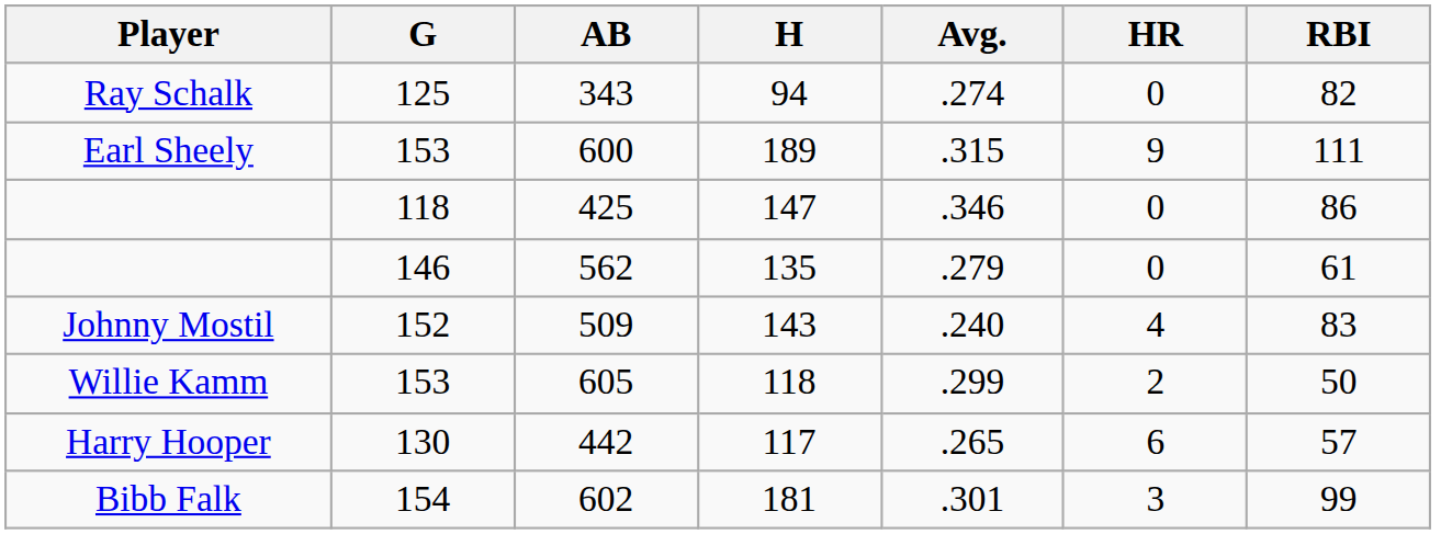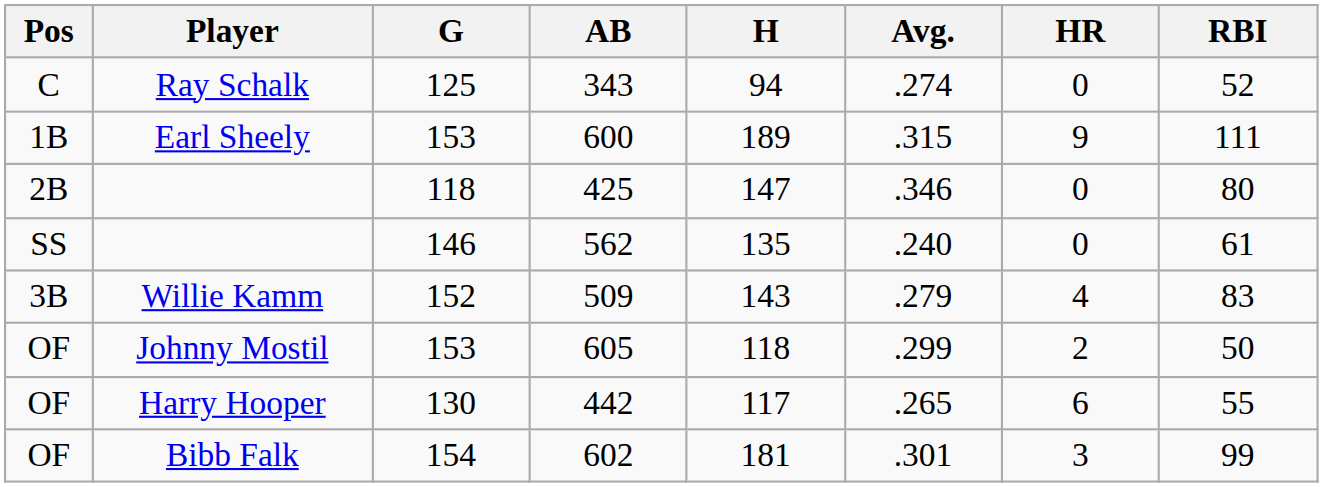+ column: Pos | C | 1B | 2B | SS | 3B | OF | OF | OF
343 | RBI: 82 -> 52
425 | RBI: 86 -> 80
562 | Avg.: .279 -> .240
509 | Player: Johnny Mostil -> Willie Kamm
509 | Avg.: .240 -> .279
605 | Player: Willie Kamm -> Johnny Mostil
442 | RBI: 57 -> 55
